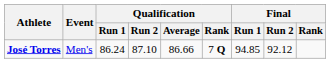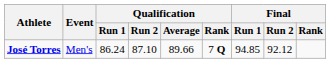José Torres | Qualification / Average: 86.66 -> 89.66
